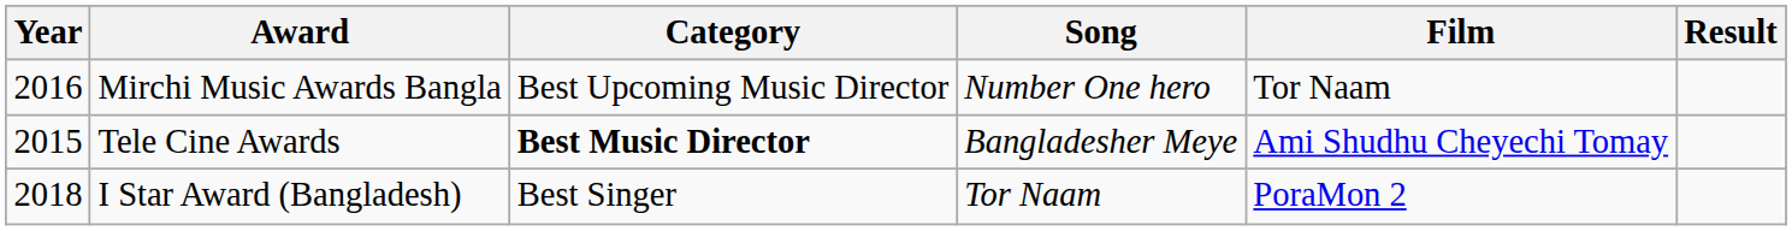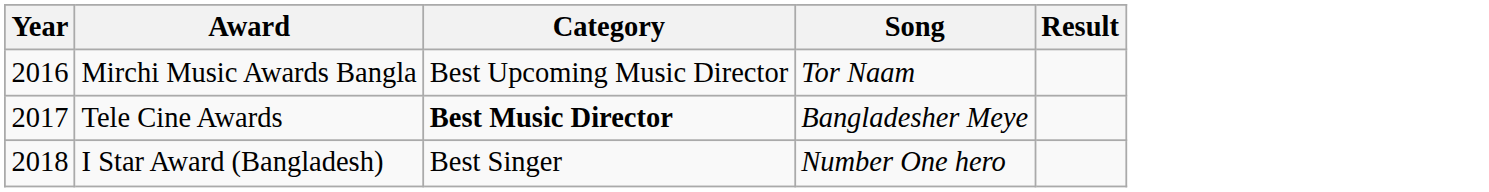- column: Film | Tor Naam | Ami Shudhu Cheyechi Tomay | PoraMon 2
Mirchi Music Awards Bangla | Song: Number One hero -> Tor Naam
Tele Cine Awards | Year: 2015 -> 2017
I Star Award (Bangladesh) | Song: Tor Naam -> Number One hero
